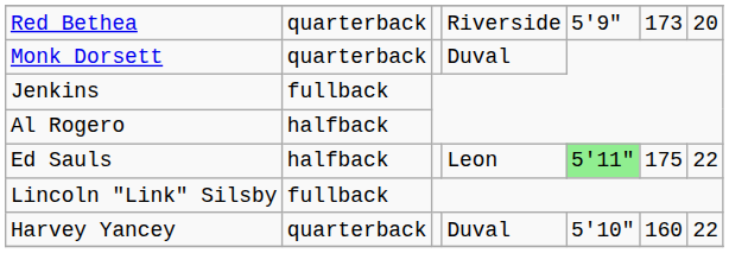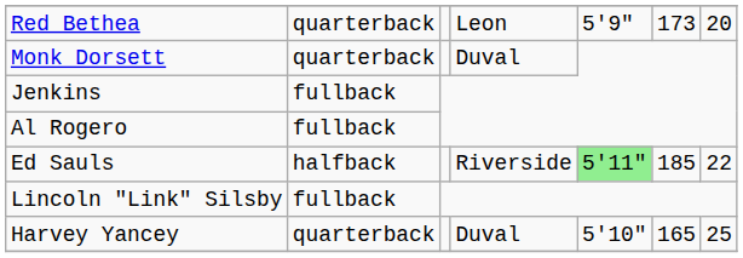Red Bethea | column 4: Riverside -> Leon
Al Rogero | column 2: halfback -> fullback
Ed Sauls | column 4: Leon -> Riverside
Ed Sauls | column 6: 175 -> 185
Harvey Yancey | column 6: 160 -> 165
Harvey Yancey | column 7: 22 -> 25
